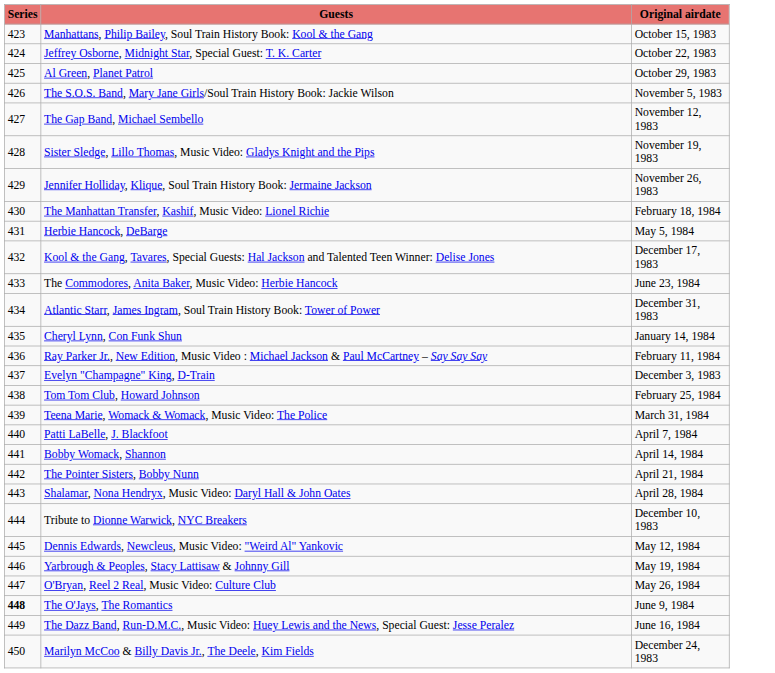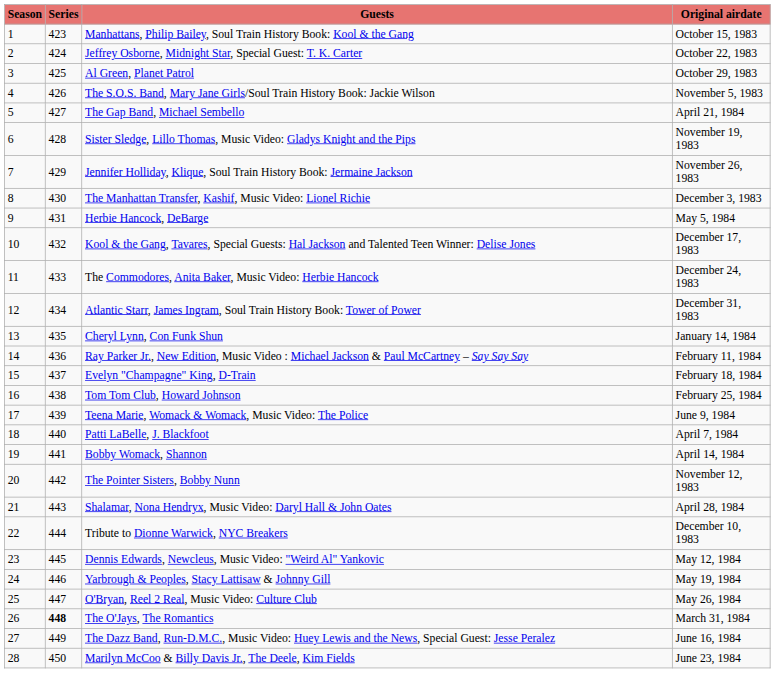+ column: Season | 1 | 2 | 3 | 4 | 5 | 6 | 7 | 8 | 9 | 10 | 11 | 12 | 13 | 14 | 15 | 16 | 17 | 18 | 19 | 20 | 21 | 22 | 23 | 24 | 25 | 26 | 27 | 28
The Gap Band, Michael Sembello | Original airdate: November 12, 1983 -> April 21, 1984
The Manhattan Transfer, Kashif, Music Video: Lionel Richie | Original airdate: February 18, 1984 -> December 3, 1983
The Commodores, Anita Baker, Music Video: Herbie Hancock | Original airdate: June 23, 1984 -> December 24, 1983
Evelyn "Champagne" King, D-Train | Original airdate: December 3, 1983 -> February 18, 1984
Teena Marie, Womack & Womack, Music Video: The Police | Original airdate: March 31, 1984 -> June 9, 1984
The Pointer Sisters, Bobby Nunn | Original airdate: April 21, 1984 -> November 12, 1983
The O'Jays, The Romantics | Original airdate: June 9, 1984 -> March 31, 1984
Marilyn McCoo & Billy Davis Jr., The Deele, Kim Fields | Original airdate: December 24, 1983 -> June 23, 1984
